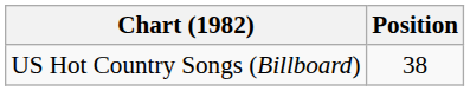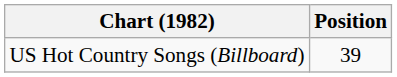US Hot Country Songs (Billboard) | Position: 38 -> 39
